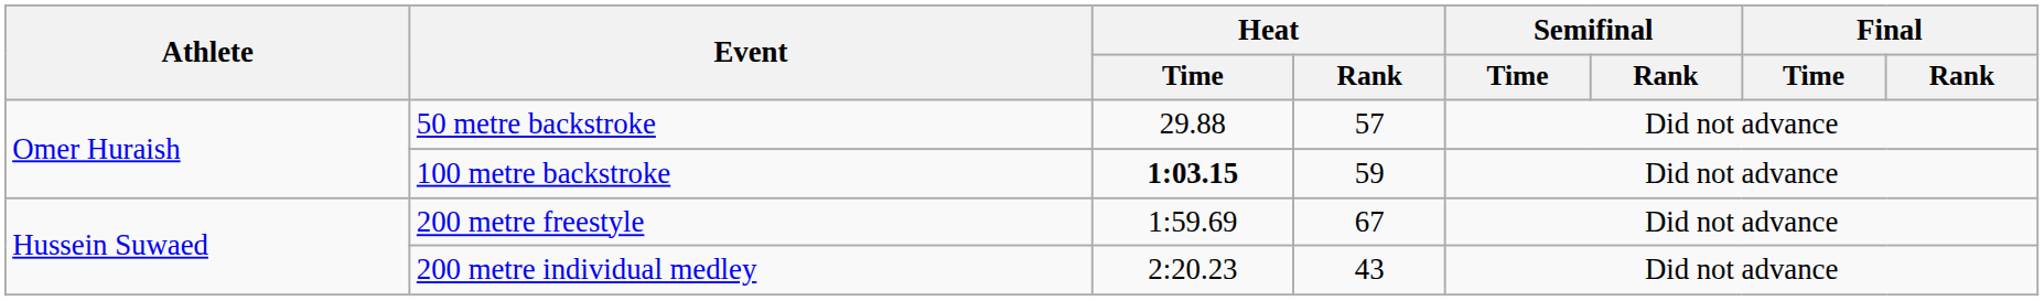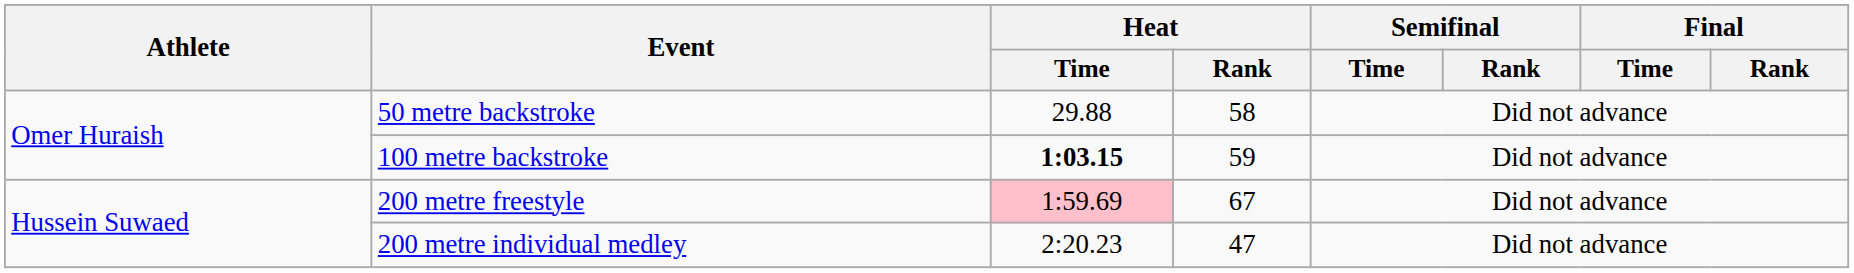50 metre backstroke | Heat / Rank: 57 -> 58
200 metre freestyle | Heat / Time: no background -> pink background
200 metre individual medley | Heat / Rank: 43 -> 47
